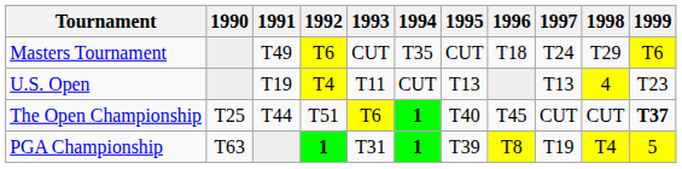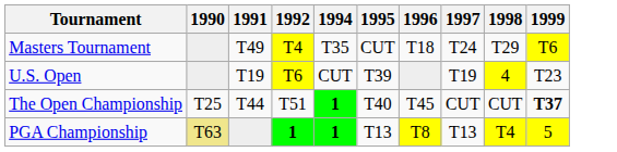- column: 1993 | CUT | T11 | T6 | T31
Masters Tournament | 1992: T6 -> T4
U.S. Open | 1992: T4 -> T6
U.S. Open | 1995: T13 -> T39
U.S. Open | 1997: T13 -> T19
PGA Championship | 1990: no background -> khaki background
PGA Championship | 1995: T39 -> T13
PGA Championship | 1997: T19 -> T13
